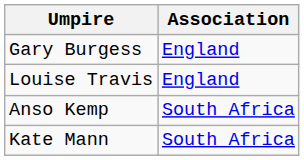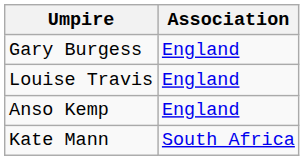Anso Kemp | Association: South Africa -> England
